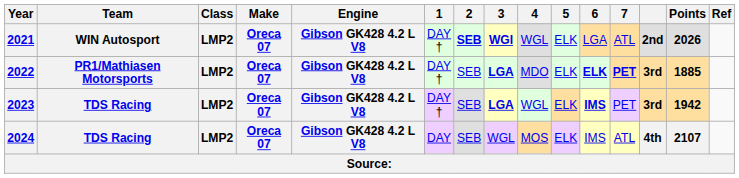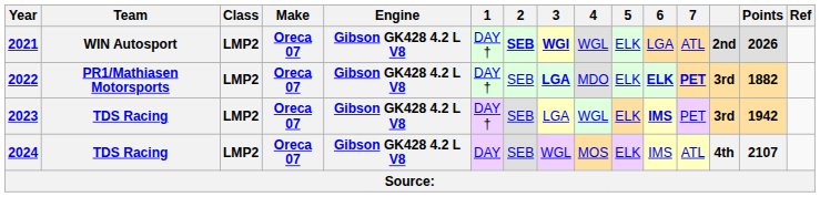2022 | Points: 1885 -> 1882
2023 | 3: bold -> normal
